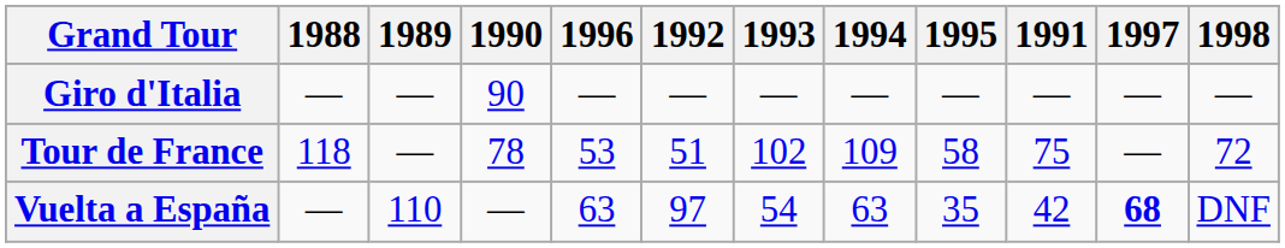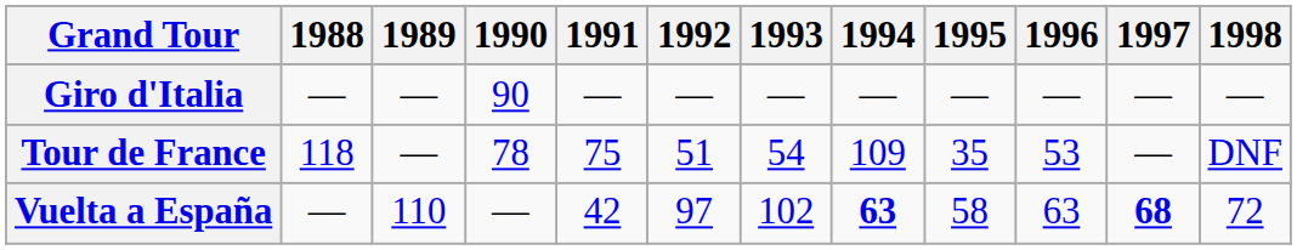columns swapped: 1991 <-> 1996
Tour de France | 1993: 102 -> 54
Tour de France | 1995: 58 -> 35
Tour de France | 1998: 72 -> DNF
Vuelta a España | 1993: 54 -> 102
Vuelta a España | 1994: normal -> bold
Vuelta a España | 1995: 35 -> 58
Vuelta a España | 1998: DNF -> 72
